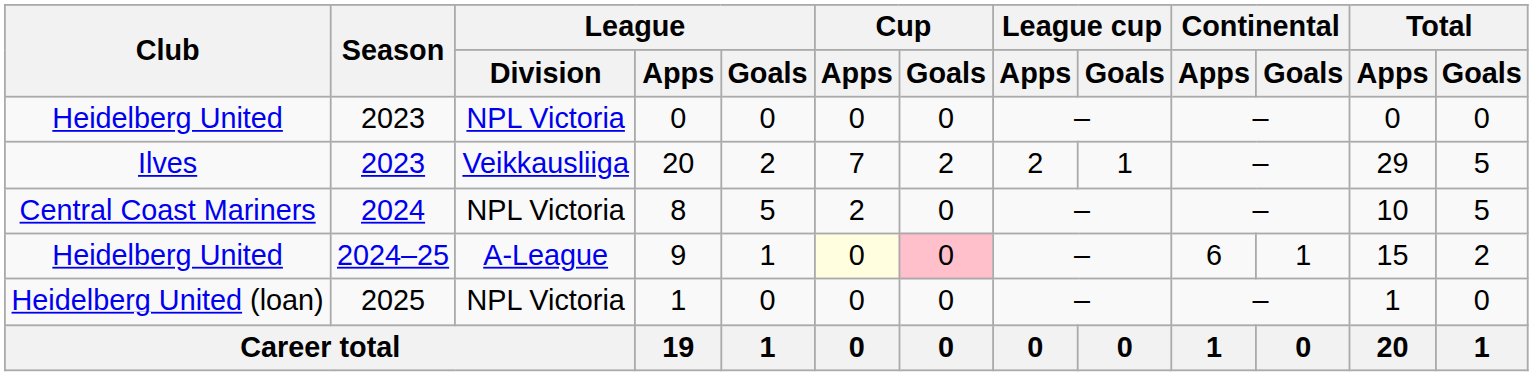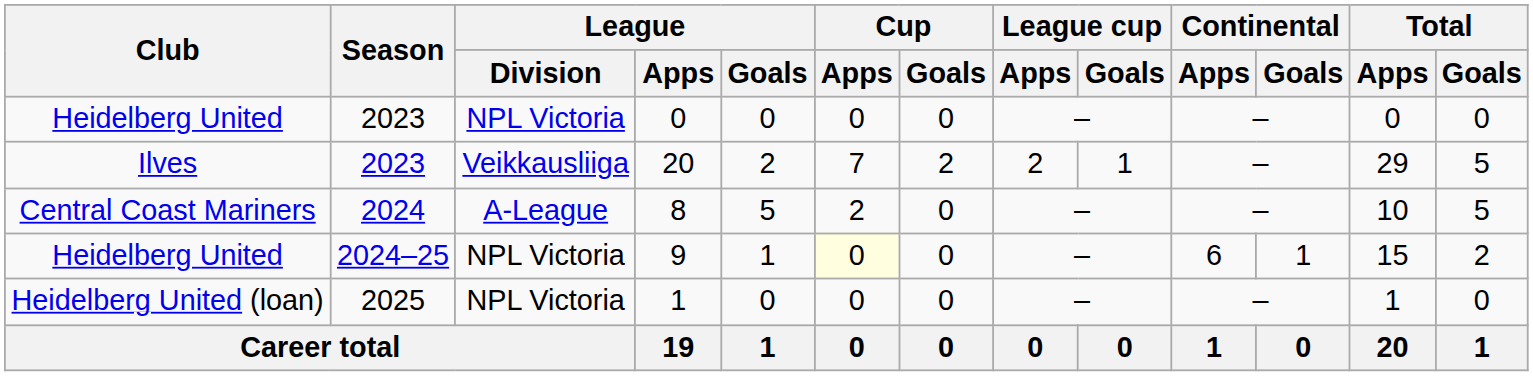8 | League / Division: NPL Victoria -> A-League
9 | League / Division: A-League -> NPL Victoria
9 | Cup / Goals: pink background -> no background
